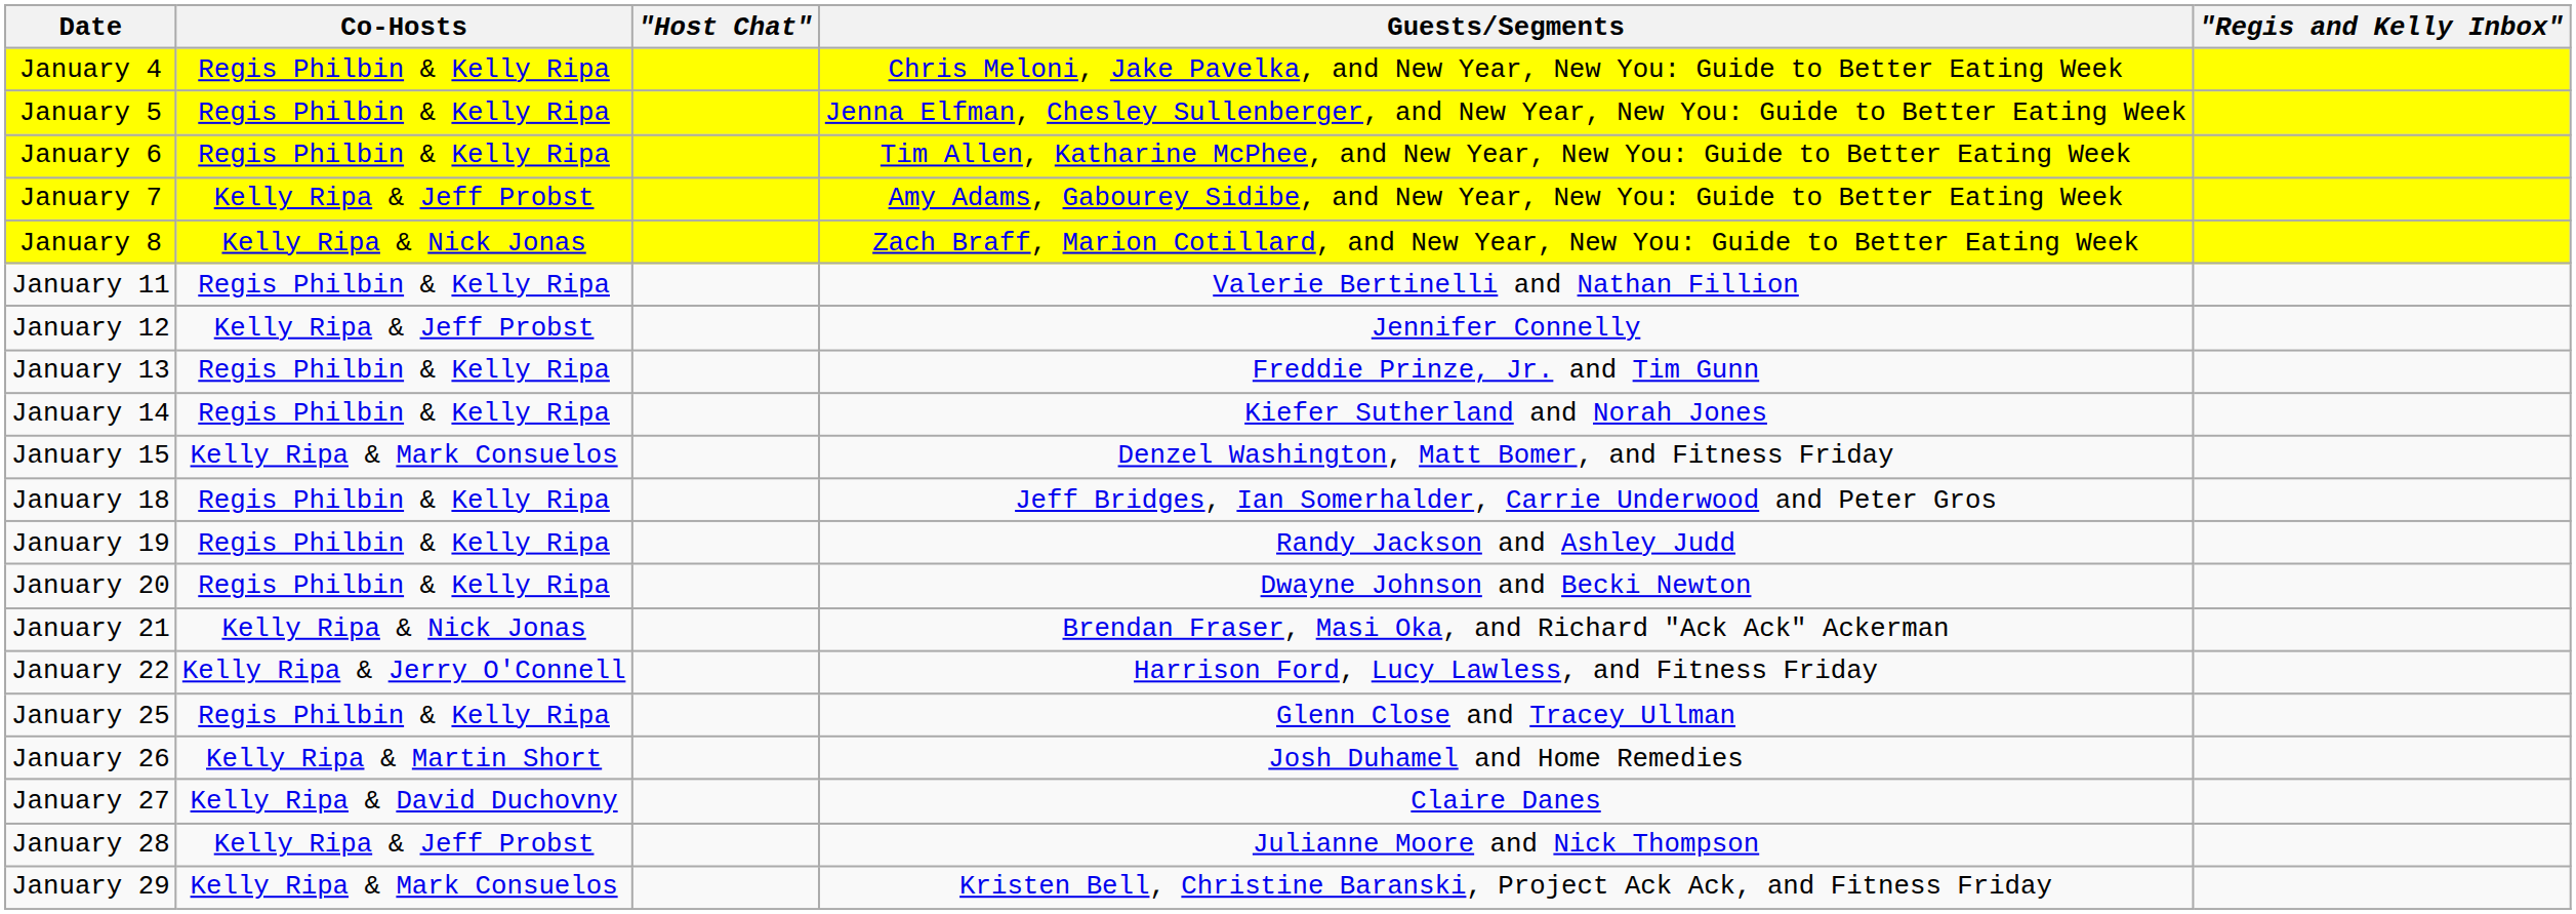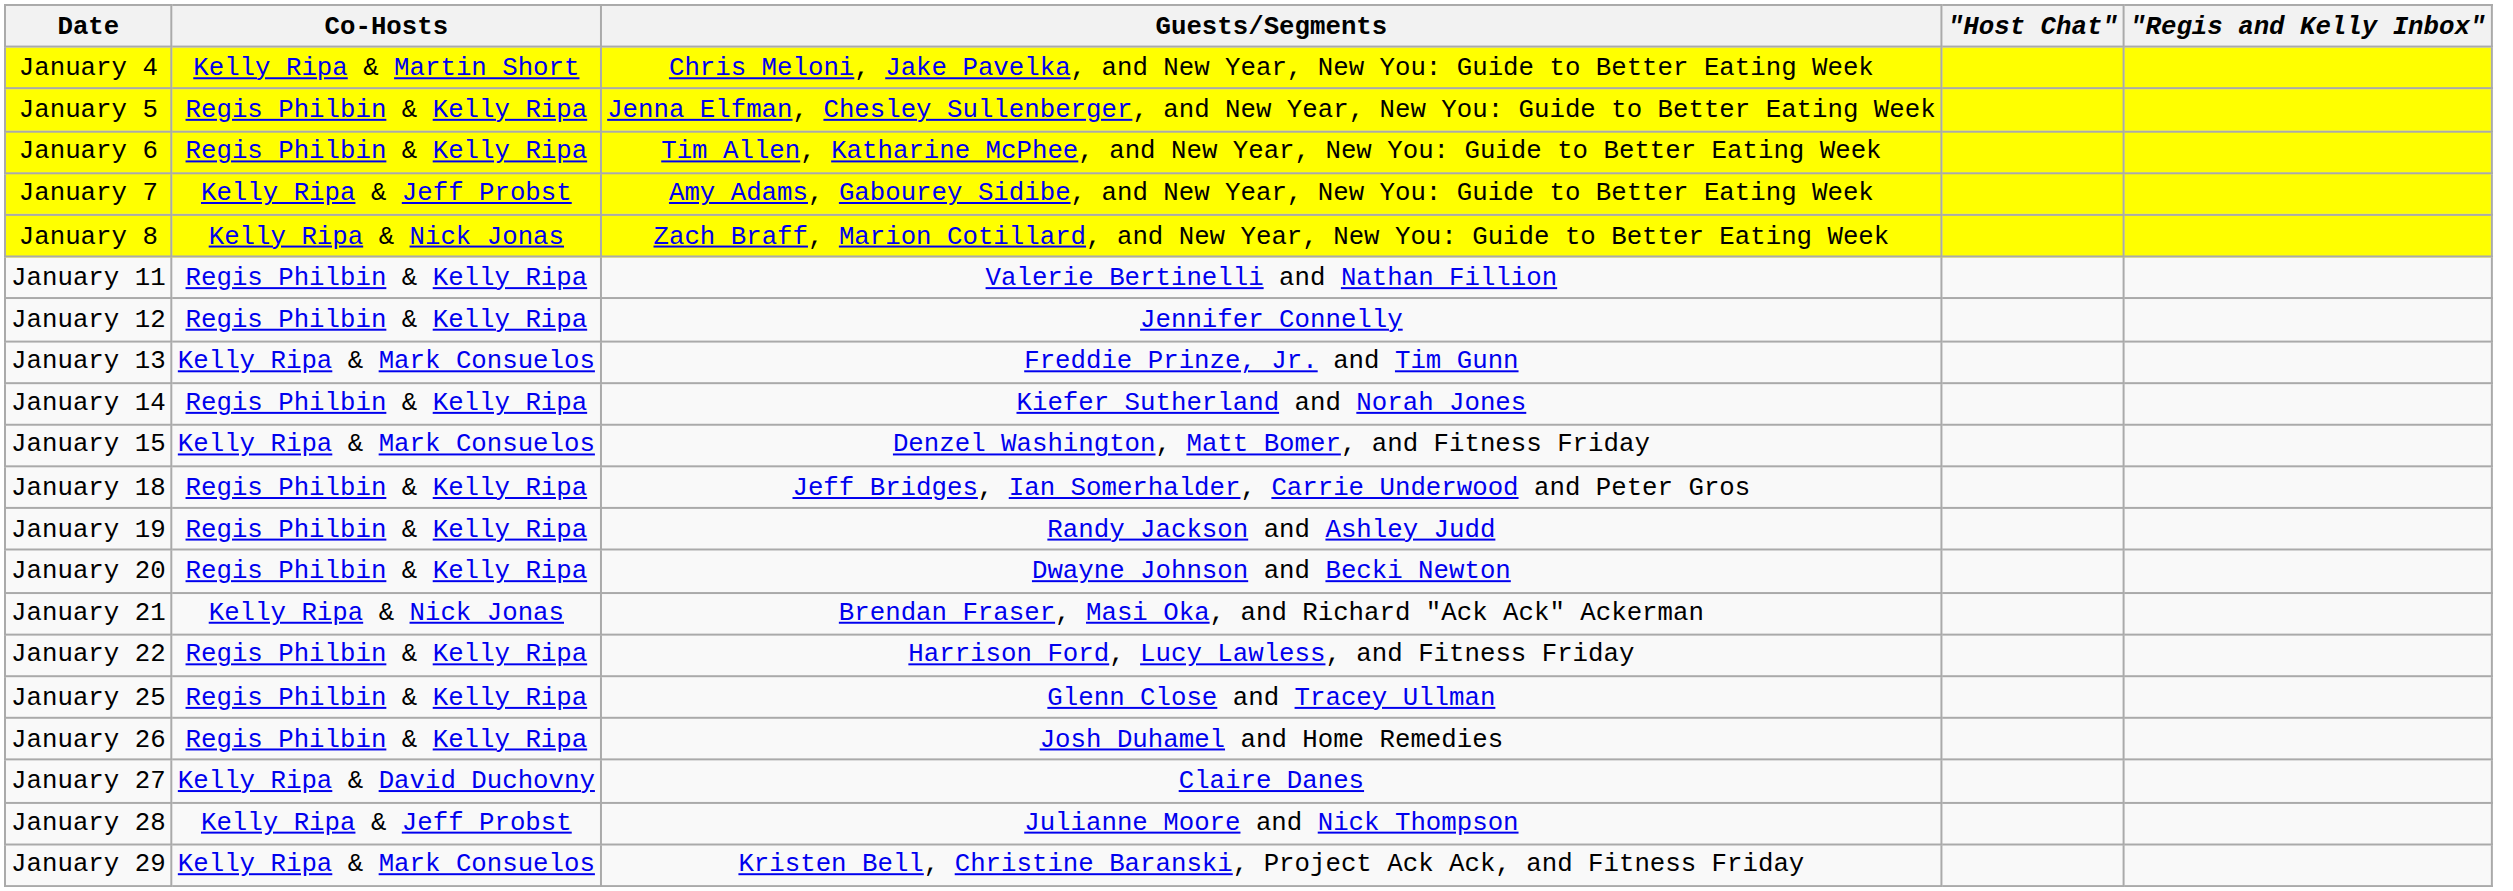columns swapped: "Host Chat" <-> Guests/Segments
January 4 | Co-Hosts: Regis Philbin & Kelly Ripa -> Kelly Ripa & Martin Short
January 12 | Co-Hosts: Kelly Ripa & Jeff Probst -> Regis Philbin & Kelly Ripa
January 13 | Co-Hosts: Regis Philbin & Kelly Ripa -> Kelly Ripa & Mark Consuelos
January 22 | Co-Hosts: Kelly Ripa & Jerry O'Connell -> Regis Philbin & Kelly Ripa
January 26 | Co-Hosts: Kelly Ripa & Martin Short -> Regis Philbin & Kelly Ripa
